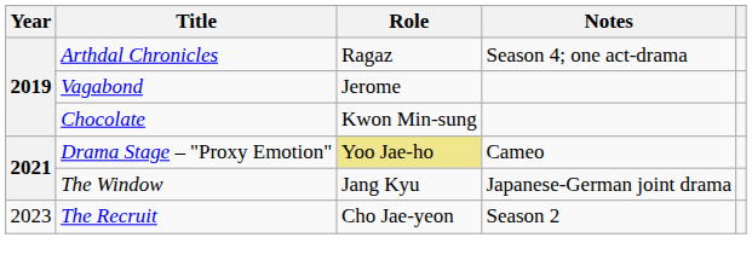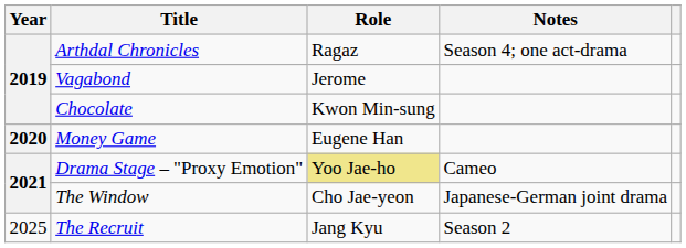+ row: 2020 | Money Game | Eugene Han
The Window | Role: Jang Kyu -> Cho Jae-yeon
The Recruit | Year: 2023 -> 2025
The Recruit | Role: Cho Jae-yeon -> Jang Kyu
